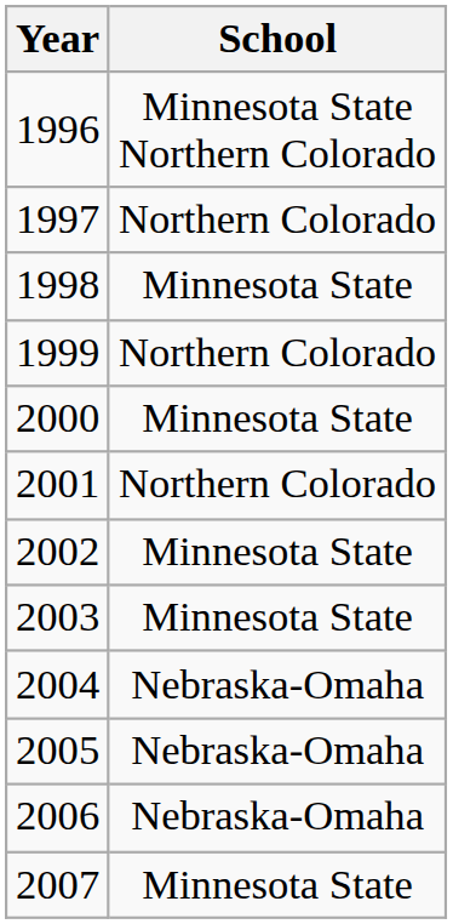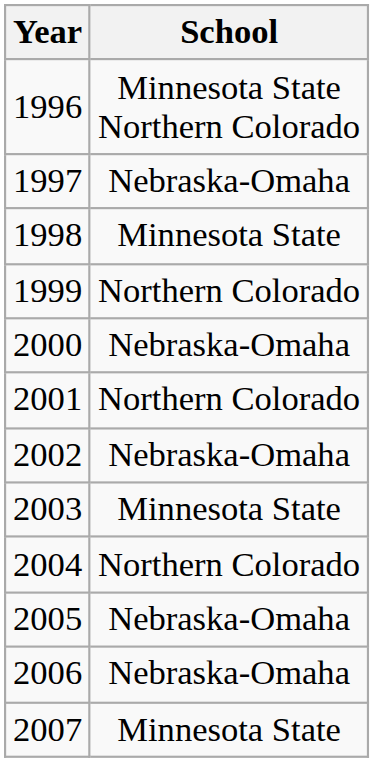1997 | School: Northern Colorado -> Nebraska-Omaha
2000 | School: Minnesota State -> Nebraska-Omaha
2002 | School: Minnesota State -> Nebraska-Omaha
2004 | School: Nebraska-Omaha -> Northern Colorado
